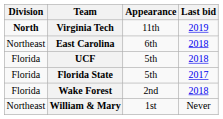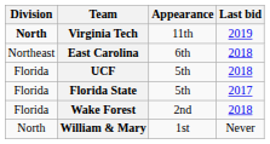William & Mary | Division: Northeast -> North
